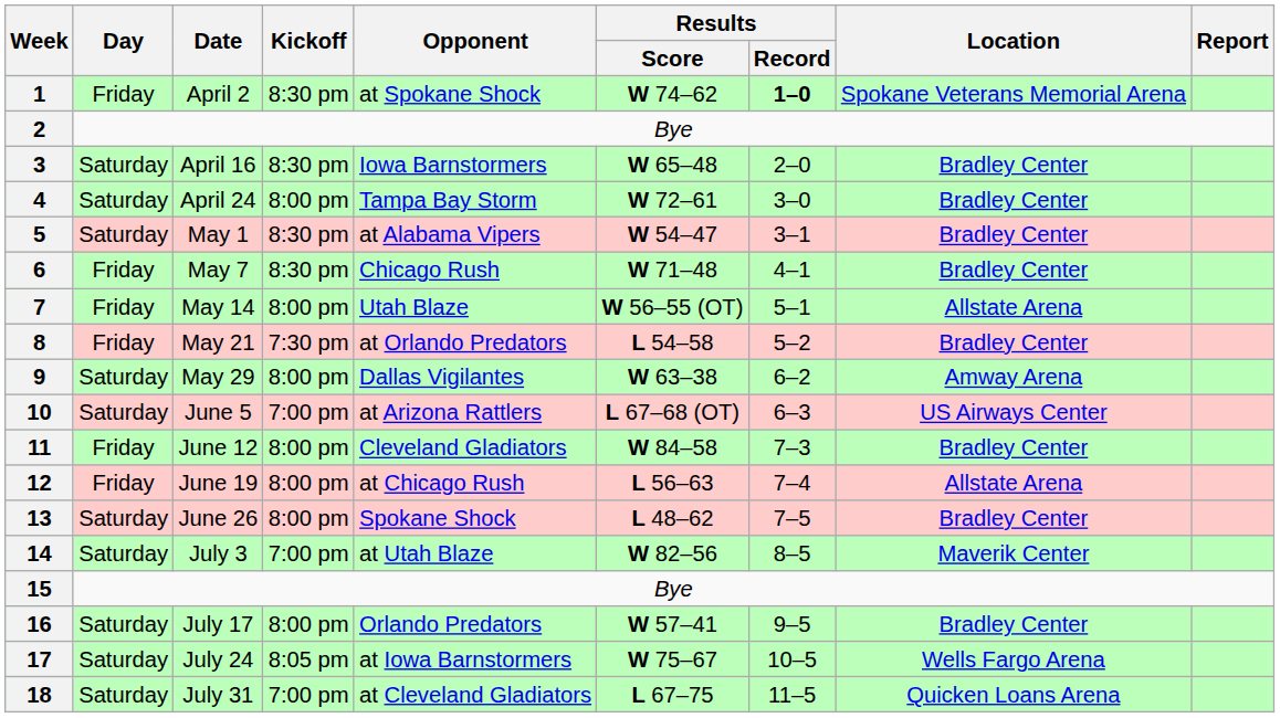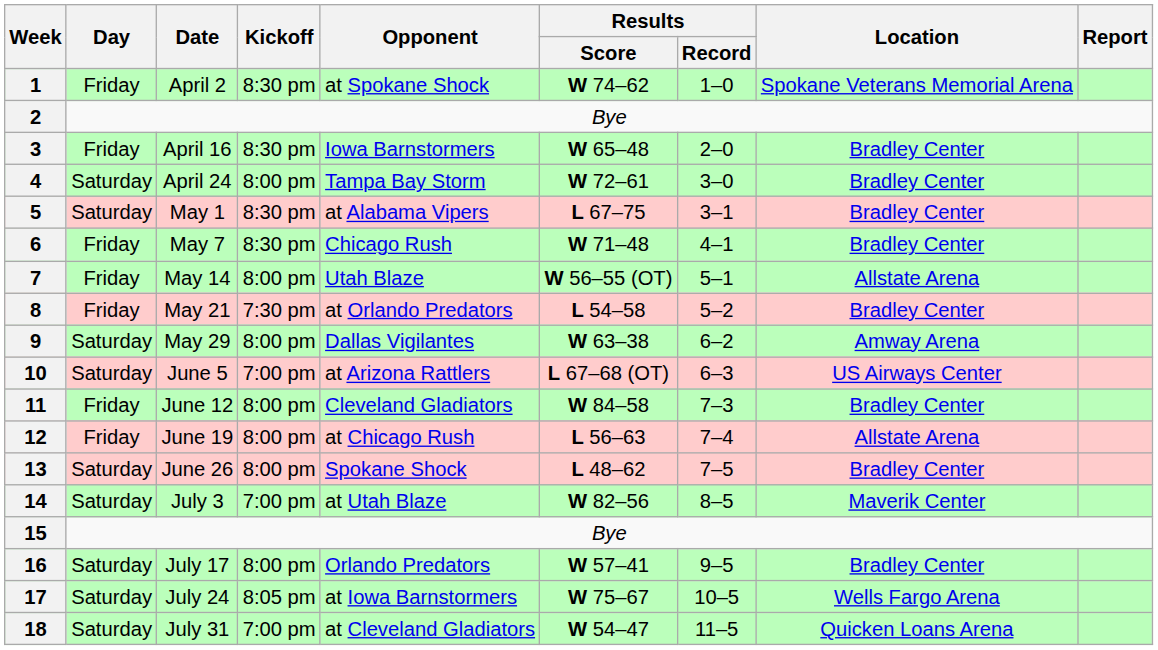1 | Results / Record: bold -> normal
3 | Day: Saturday -> Friday
5 | Results / Score: W 54–47 -> L 67–75
18 | Results / Score: L 67–75 -> W 54–47
